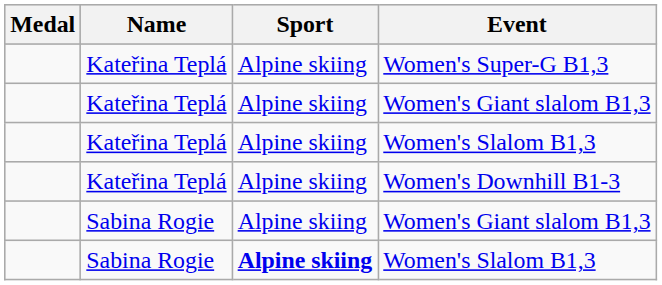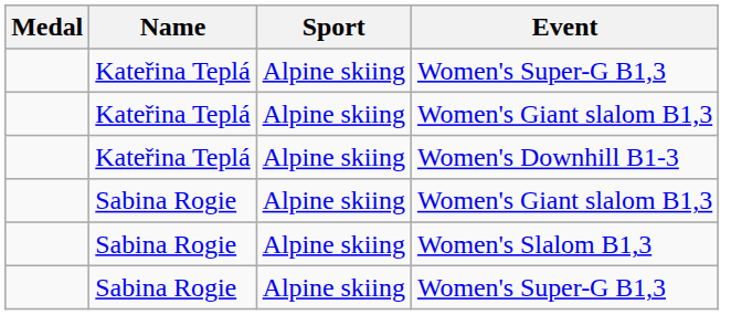- row: Kateřina Teplá | Alpine skiing | Women's Slalom B1,3
Sabina Rogie / Women's Slalom B1,3 | Sport: bold -> normal
+ row: Sabina Rogie | Alpine skiing | Women's Super-G B1,3
